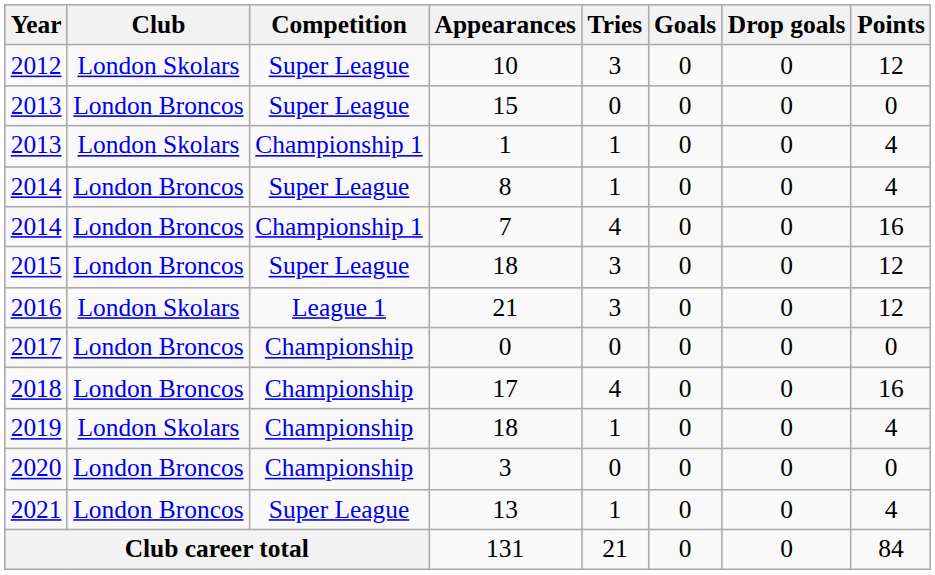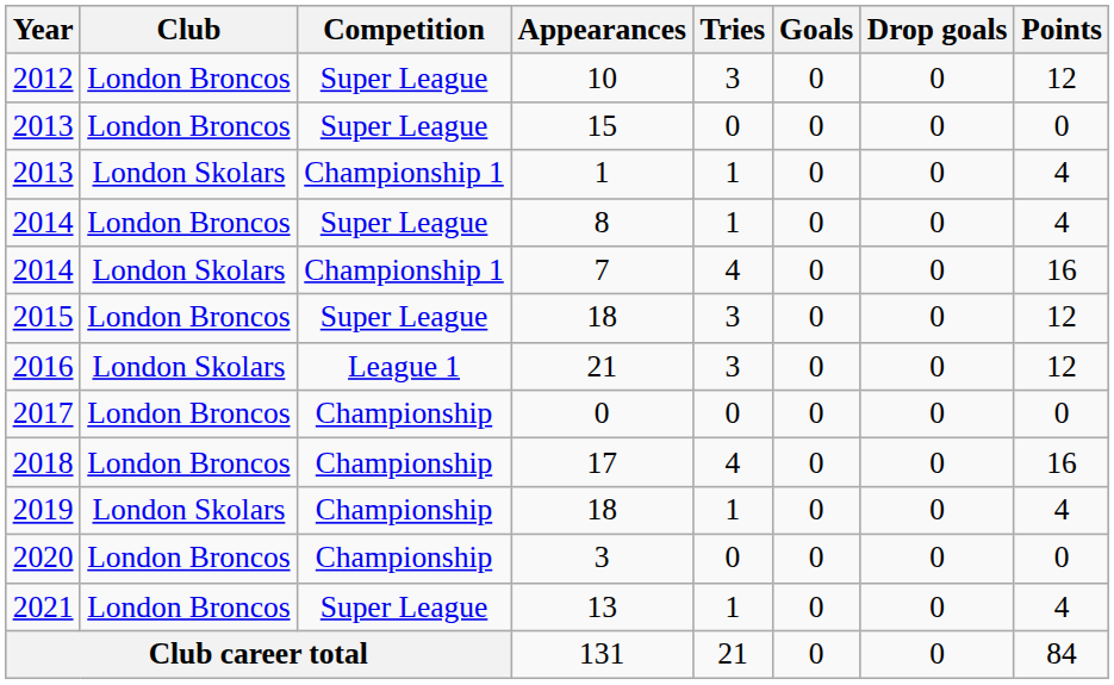10 | Club: London Skolars -> London Broncos
7 | Club: London Broncos -> London Skolars
